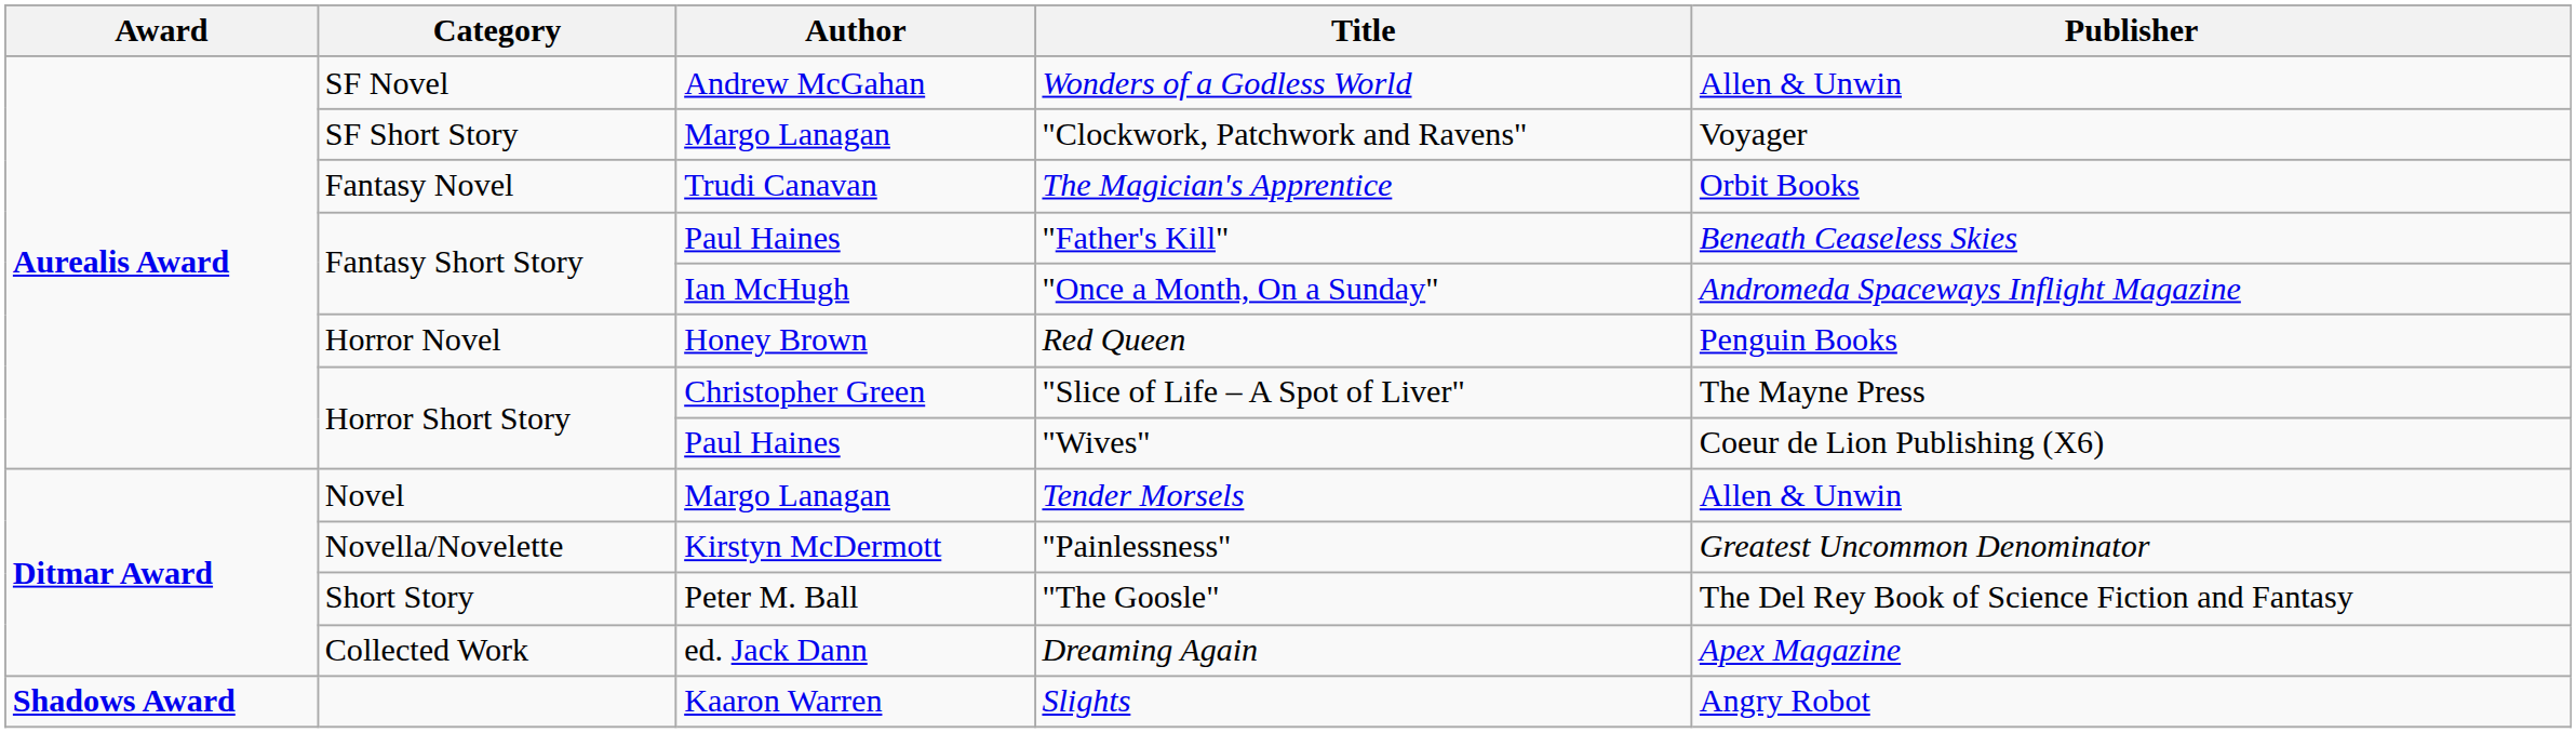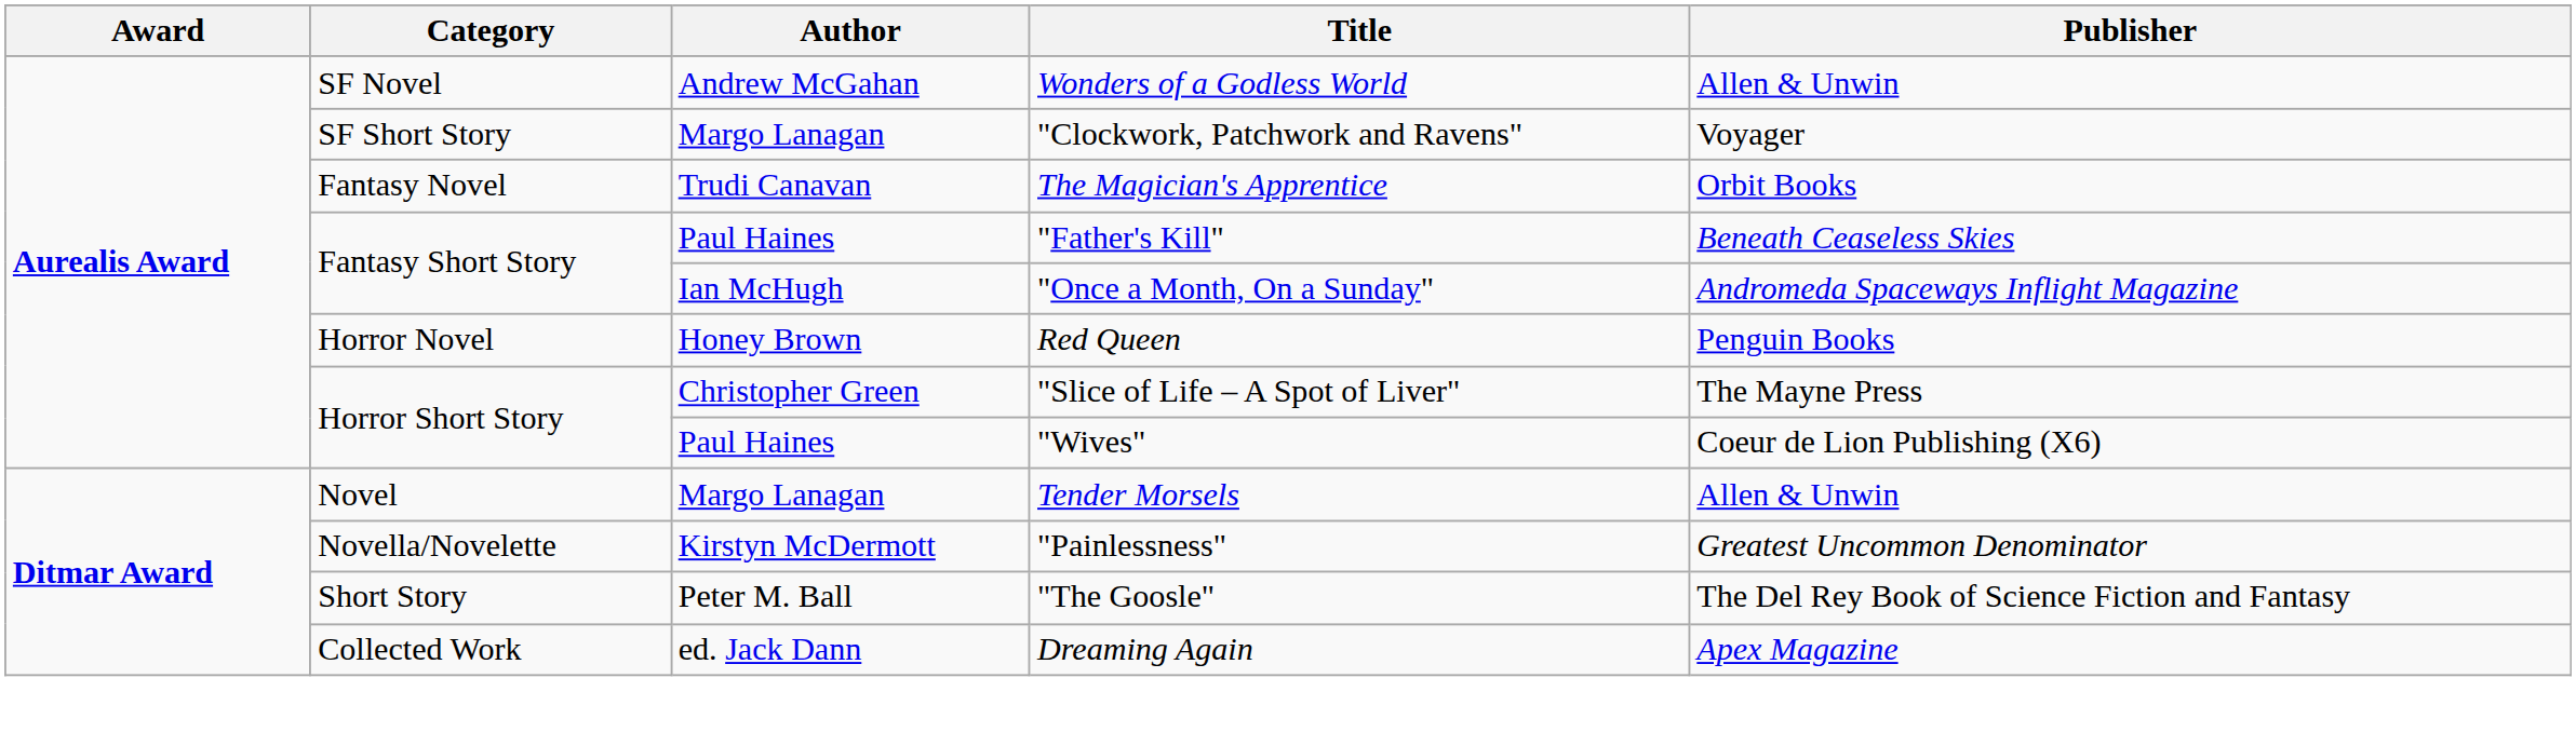- row: Shadows Award | Kaaron Warren | Slights | Angry Robot
